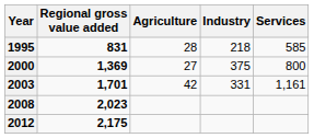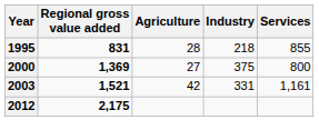1995 | Services: 585 -> 855
2003 | Regional gross value added: 1,701 -> 1,521
- row: 2008 | 2,023
